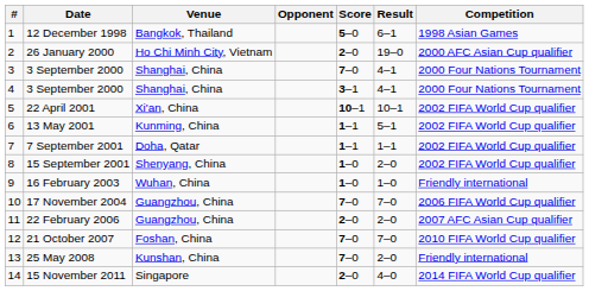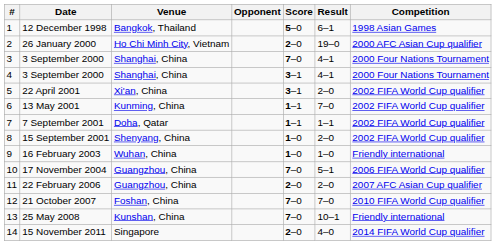22 April 2001 | Score: 10–1 -> 3–1
22 April 2001 | Result: 10–1 -> 2–0
13 May 2001 | Result: 5–1 -> 7–0
17 November 2004 | Result: 7–0 -> 5–1
25 May 2008 | Result: 2–0 -> 10–1
